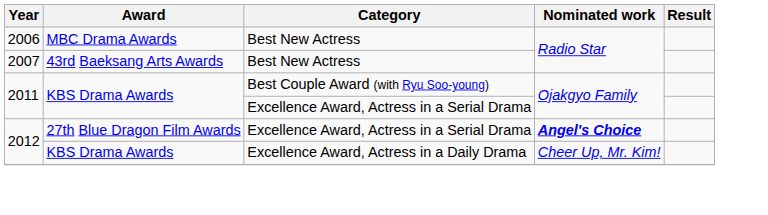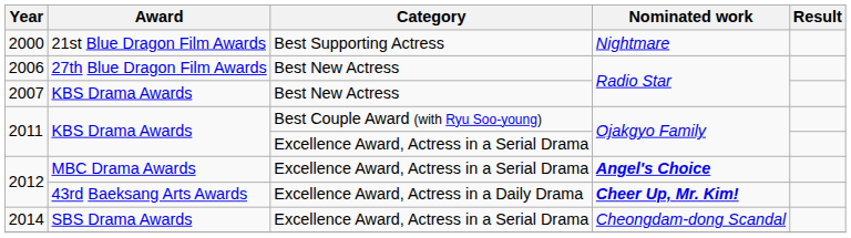+ row: 2000 | 21st Blue Dragon Film Awards | Best Supporting Actress | Nightmare
2006 | Award: MBC Drama Awards -> 27th Blue Dragon Film Awards
2007 | Award: 43rd Baeksang Arts Awards -> KBS Drama Awards
2012 / Excellence Award, Actress in a Serial Drama | Award: 27th Blue Dragon Film Awards -> MBC Drama Awards
2012 / Excellence Award, Actress in a Daily Drama | Award: KBS Drama Awards -> 43rd Baeksang Arts Awards
2012 / Excellence Award, Actress in a Daily Drama | Nominated work: normal -> bold
+ row: 2014 | SBS Drama Awards | Excellence Award, Actress in a Serial Drama | Cheongdam-dong Scandal
